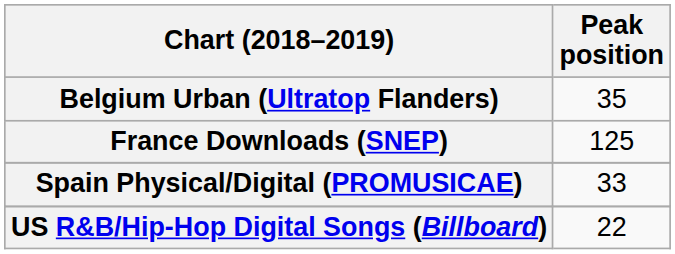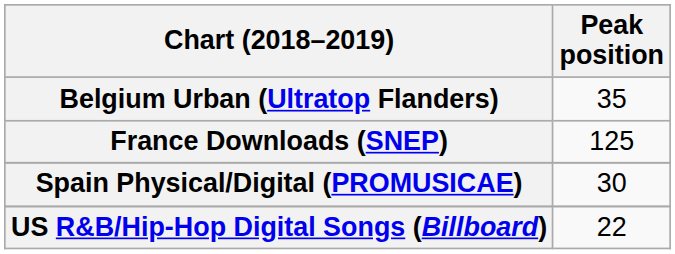Spain Physical/Digital (PROMUSICAE) | Peak position: 33 -> 30
